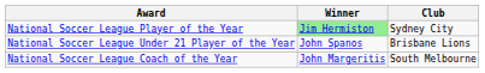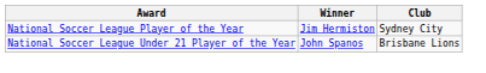National Soccer League Player of the Year | Winner: lightgreen background -> no background
- row: National Soccer League Coach of the Year | John Margeritis | South Melbourne
